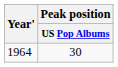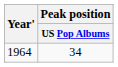1964 | Peak position / US Pop Albums: 30 -> 34
